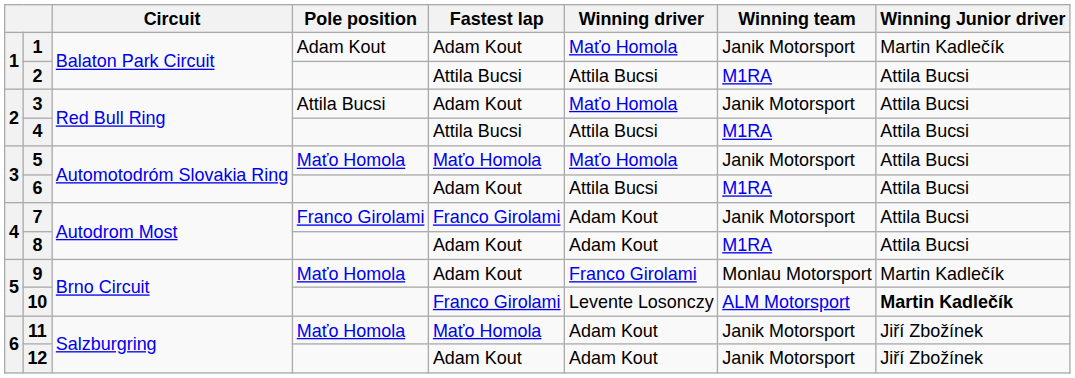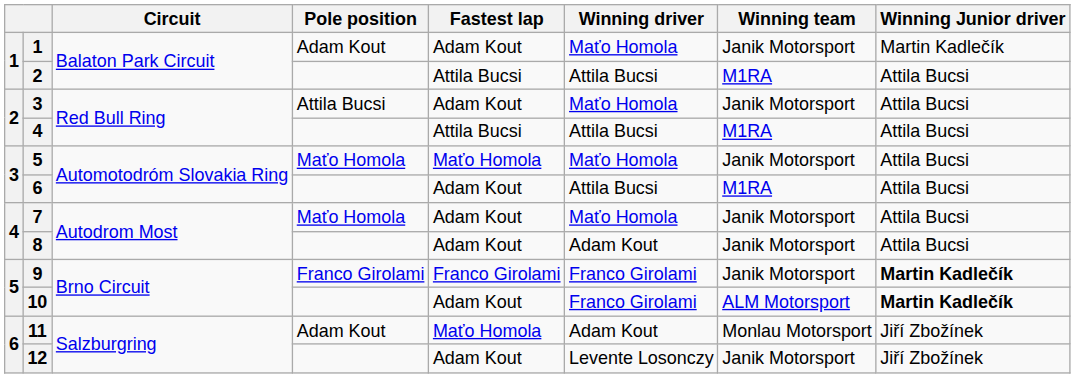7 | Pole position: Franco Girolami -> Maťo Homola
7 | Fastest lap: Franco Girolami -> Adam Kout
7 | Winning driver: Adam Kout -> Maťo Homola
8 | Winning team: M1RA -> Janik Motorsport
9 | Pole position: Maťo Homola -> Franco Girolami
9 | Fastest lap: Adam Kout -> Franco Girolami
9 | Winning team: Monlau Motorsport -> Janik Motorsport
9 | Winning Junior driver: normal -> bold
10 | Fastest lap: Franco Girolami -> Adam Kout
10 | Winning driver: Levente Losonczy -> Franco Girolami
11 | Pole position: Maťo Homola -> Adam Kout
11 | Winning team: Janik Motorsport -> Monlau Motorsport
12 | Winning driver: Adam Kout -> Levente Losonczy
